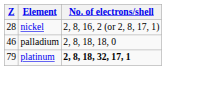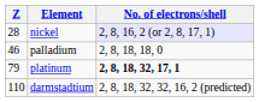nickel | No. of electrons/shell: no background -> lavender background
+ row: 110 | darmstadtium | 2, 8, 18, 32, 32, 16, 2 (predicted)
